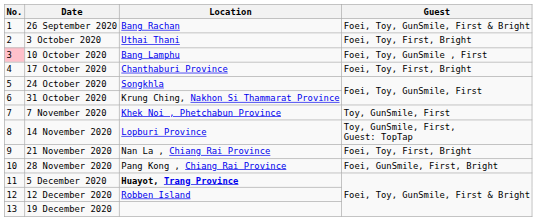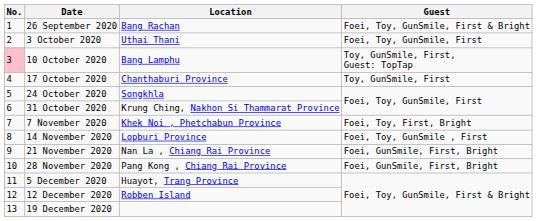3 October 2020 | Guest: Foei, Toy, First, Bright -> Foei, Toy, GunSmile, First
10 October 2020 | Guest: Foei, Toy, GunSmile , First -> Toy, GunSmile, First, Guest: TopTap
17 October 2020 | Guest: Foei, Toy, First, Bright -> Toy, GunSmile, First
7 November 2020 | Guest: Toy, GunSmile, First -> Foei, Toy, First, Bright
14 November 2020 | Guest: Toy, GunSmile, First, Guest: TopTap -> Foei, Toy, GunSmile , First
21 November 2020 | Guest: Foei, Toy, First, Bright -> Foei, GunSmile, First, Bright
5 December 2020 | Location: bold -> normal
